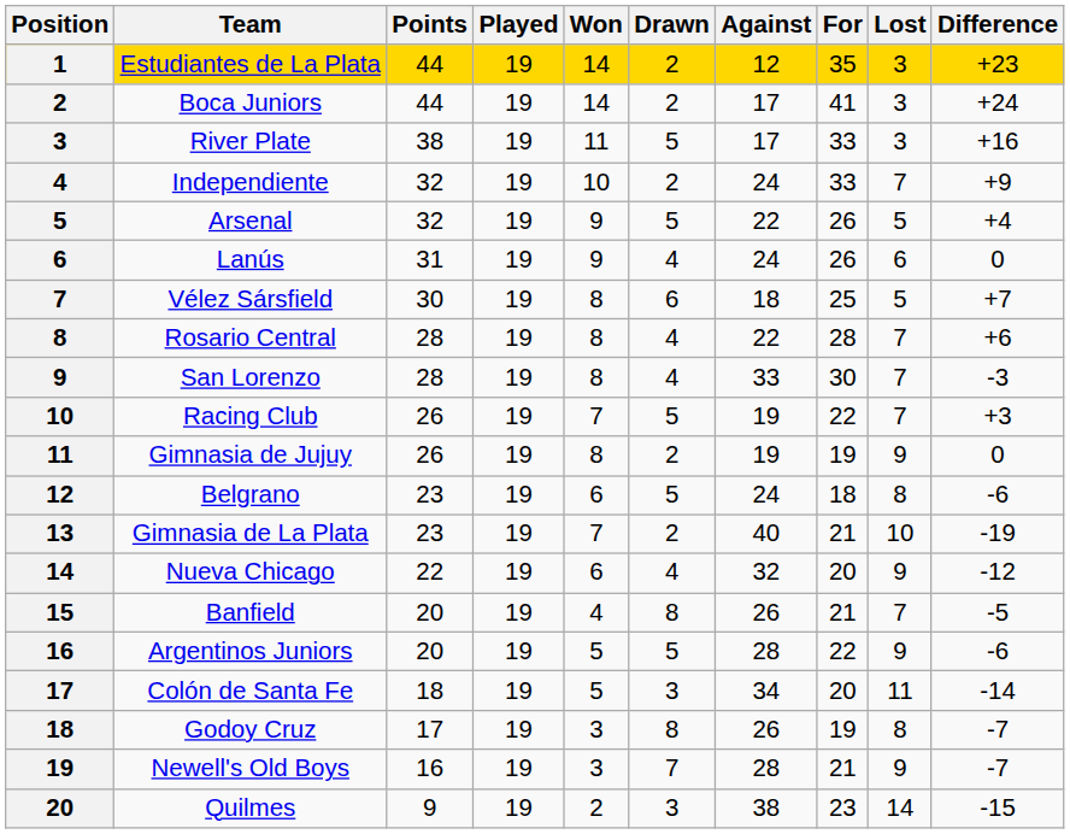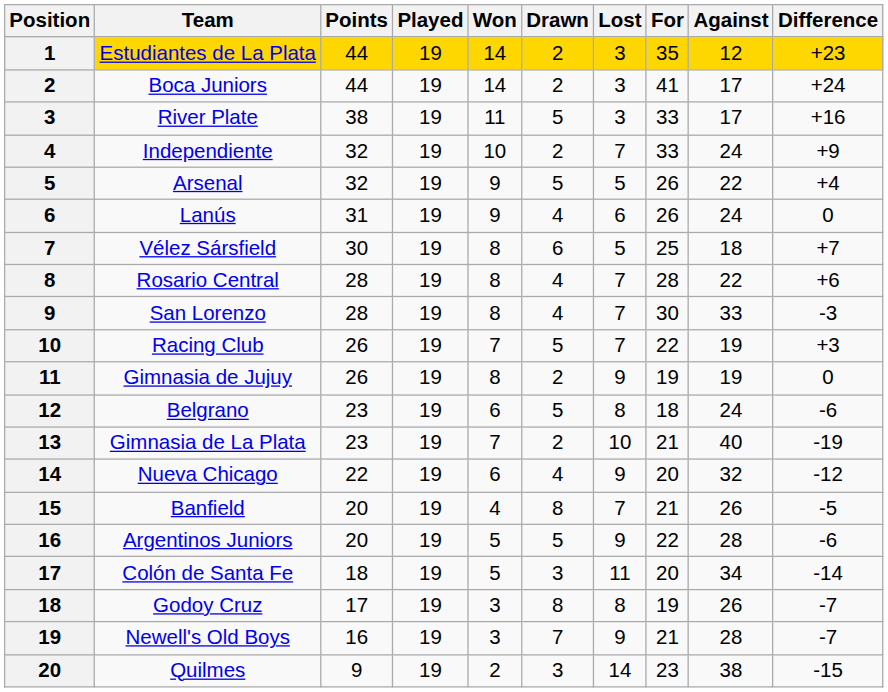columns swapped: Lost <-> Against
